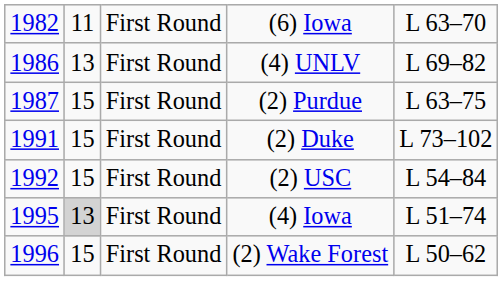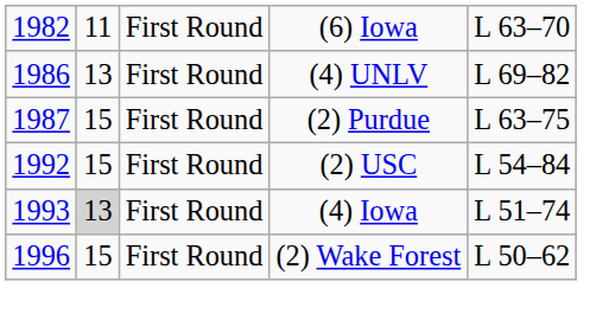- row: 1991 | 15 | First Round | (2) Duke | L 73–102
(4) Iowa | column 1: 1995 -> 1993
